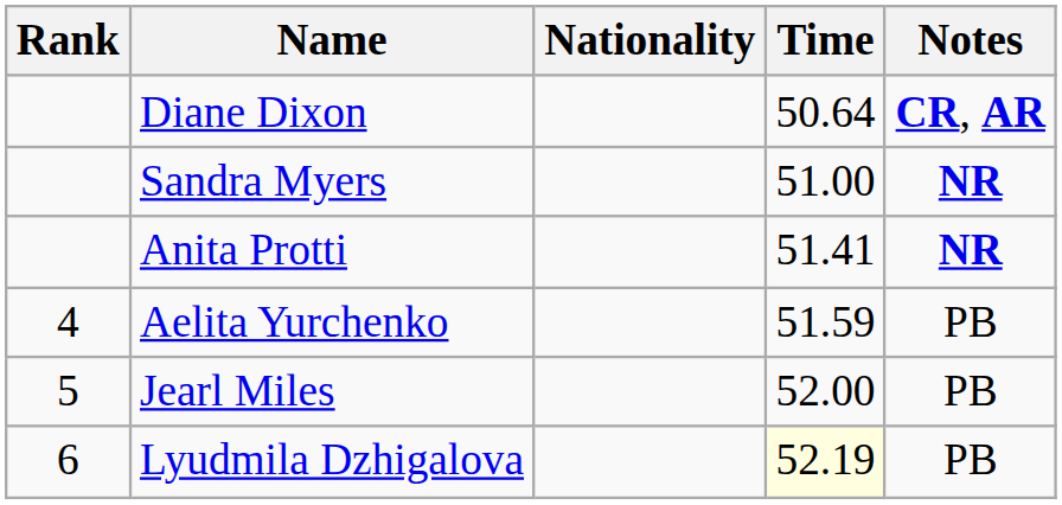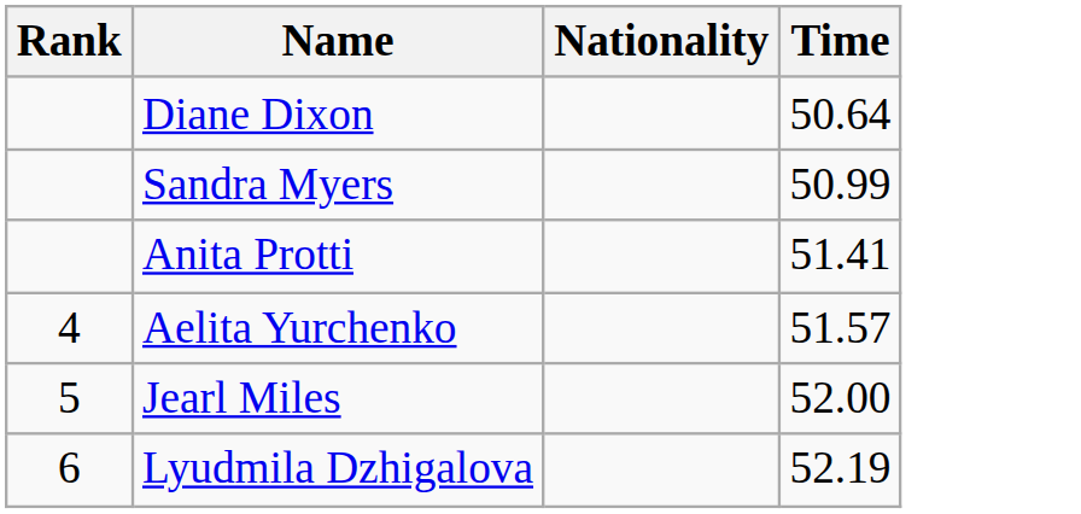- column: Notes | CR, AR | NR | NR | PB | PB | PB
Sandra Myers | Time: 51.00 -> 50.99
Aelita Yurchenko | Time: 51.59 -> 51.57
Lyudmila Dzhigalova | Time: lightyellow background -> no background
